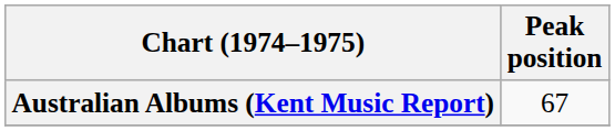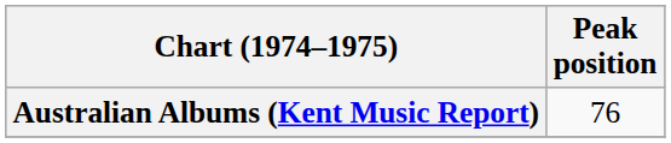Australian Albums (Kent Music Report) | Peak position: 67 -> 76
